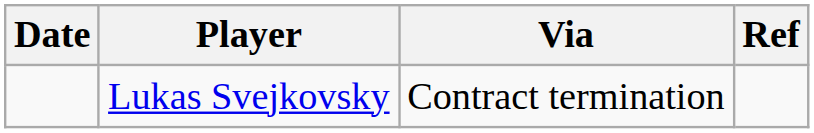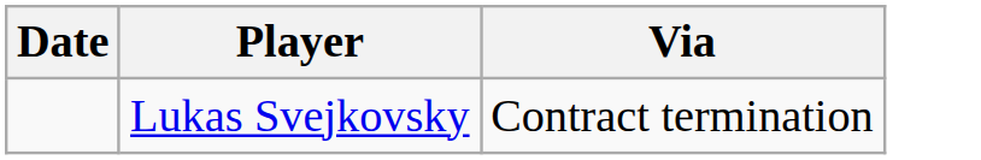- column: Ref
